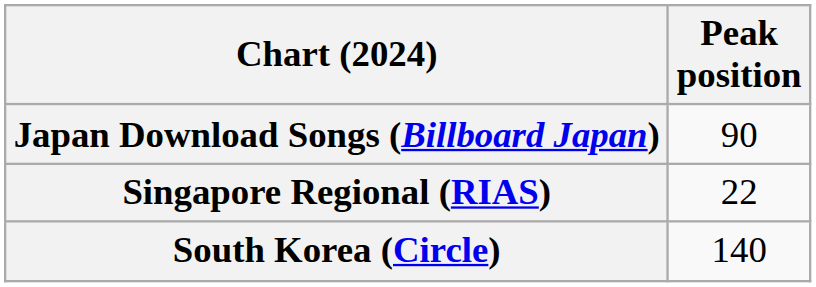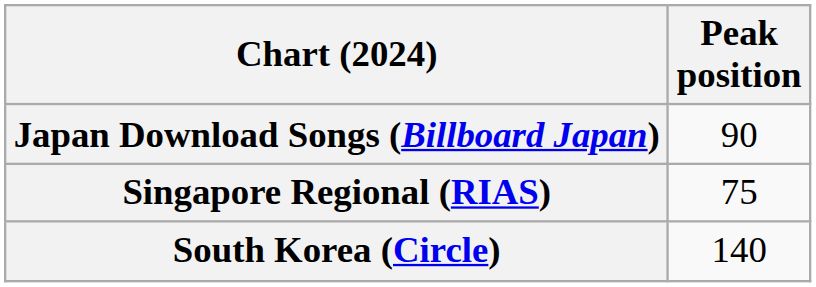Singapore Regional (RIAS) | Peak position: 22 -> 75
